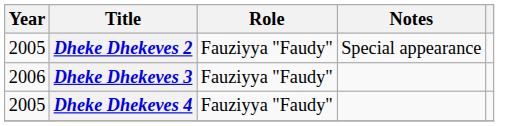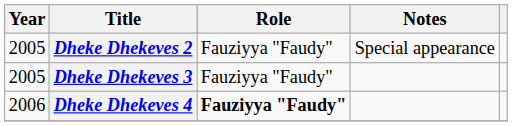Dheke Dhekeves 3 | Year: 2006 -> 2005
Dheke Dhekeves 4 | Year: 2005 -> 2006
Dheke Dhekeves 4 | Role: normal -> bold
